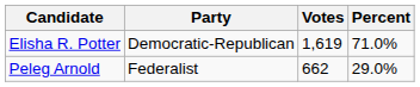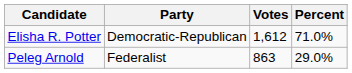Elisha R. Potter | Votes: 1,619 -> 1,612
Peleg Arnold | Votes: 662 -> 863
